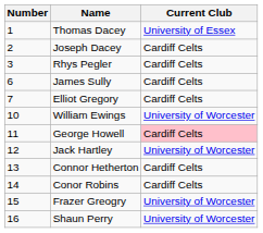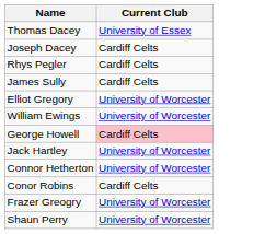- column: Number | 1 | 2 | 3 | 6 | 7 | 10 | 11 | 12 | 13 | 14 | 15 | 16
Elliot Gregory | Current Club: Cardiff Celts -> University of Worcester
Connor Hetherton | Current Club: Cardiff Celts -> University of Worcester
